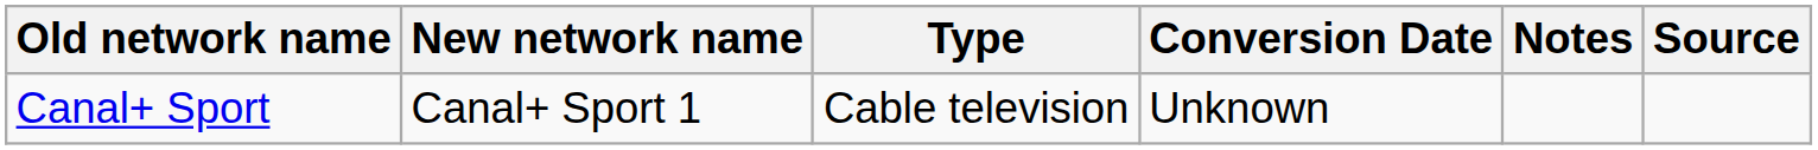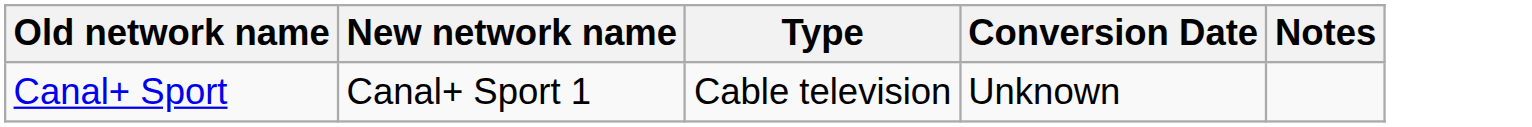- column: Source
